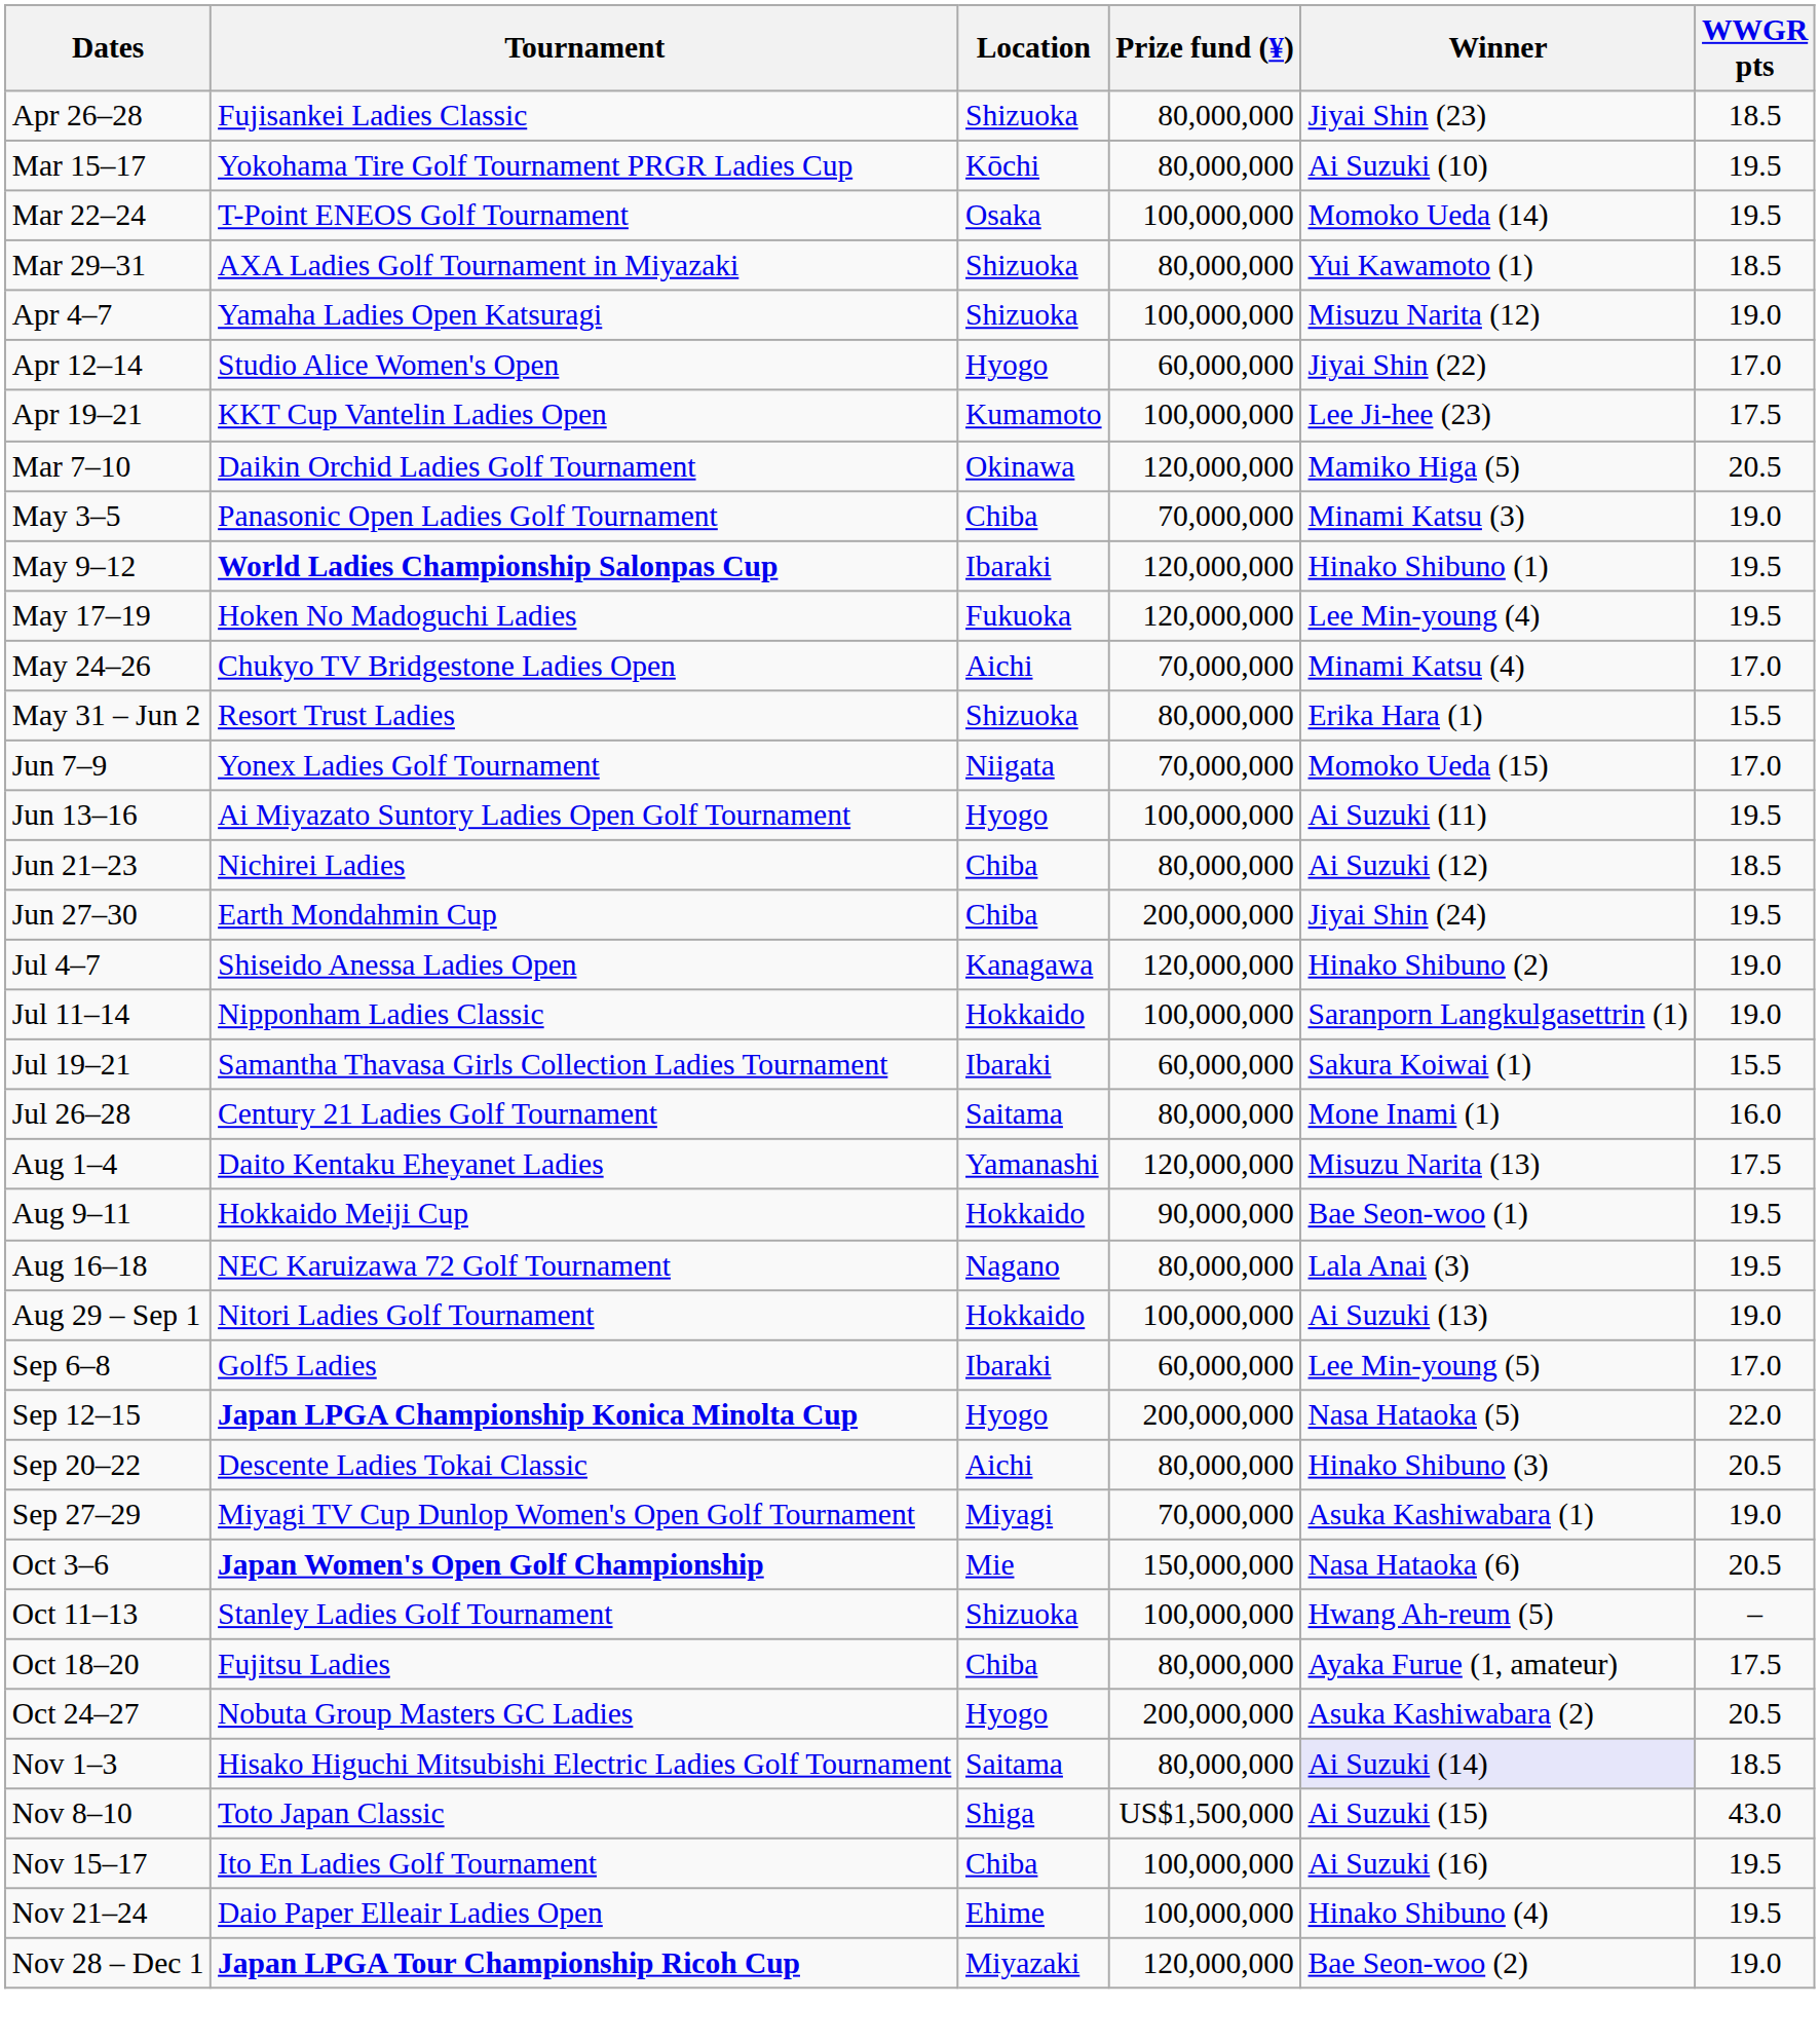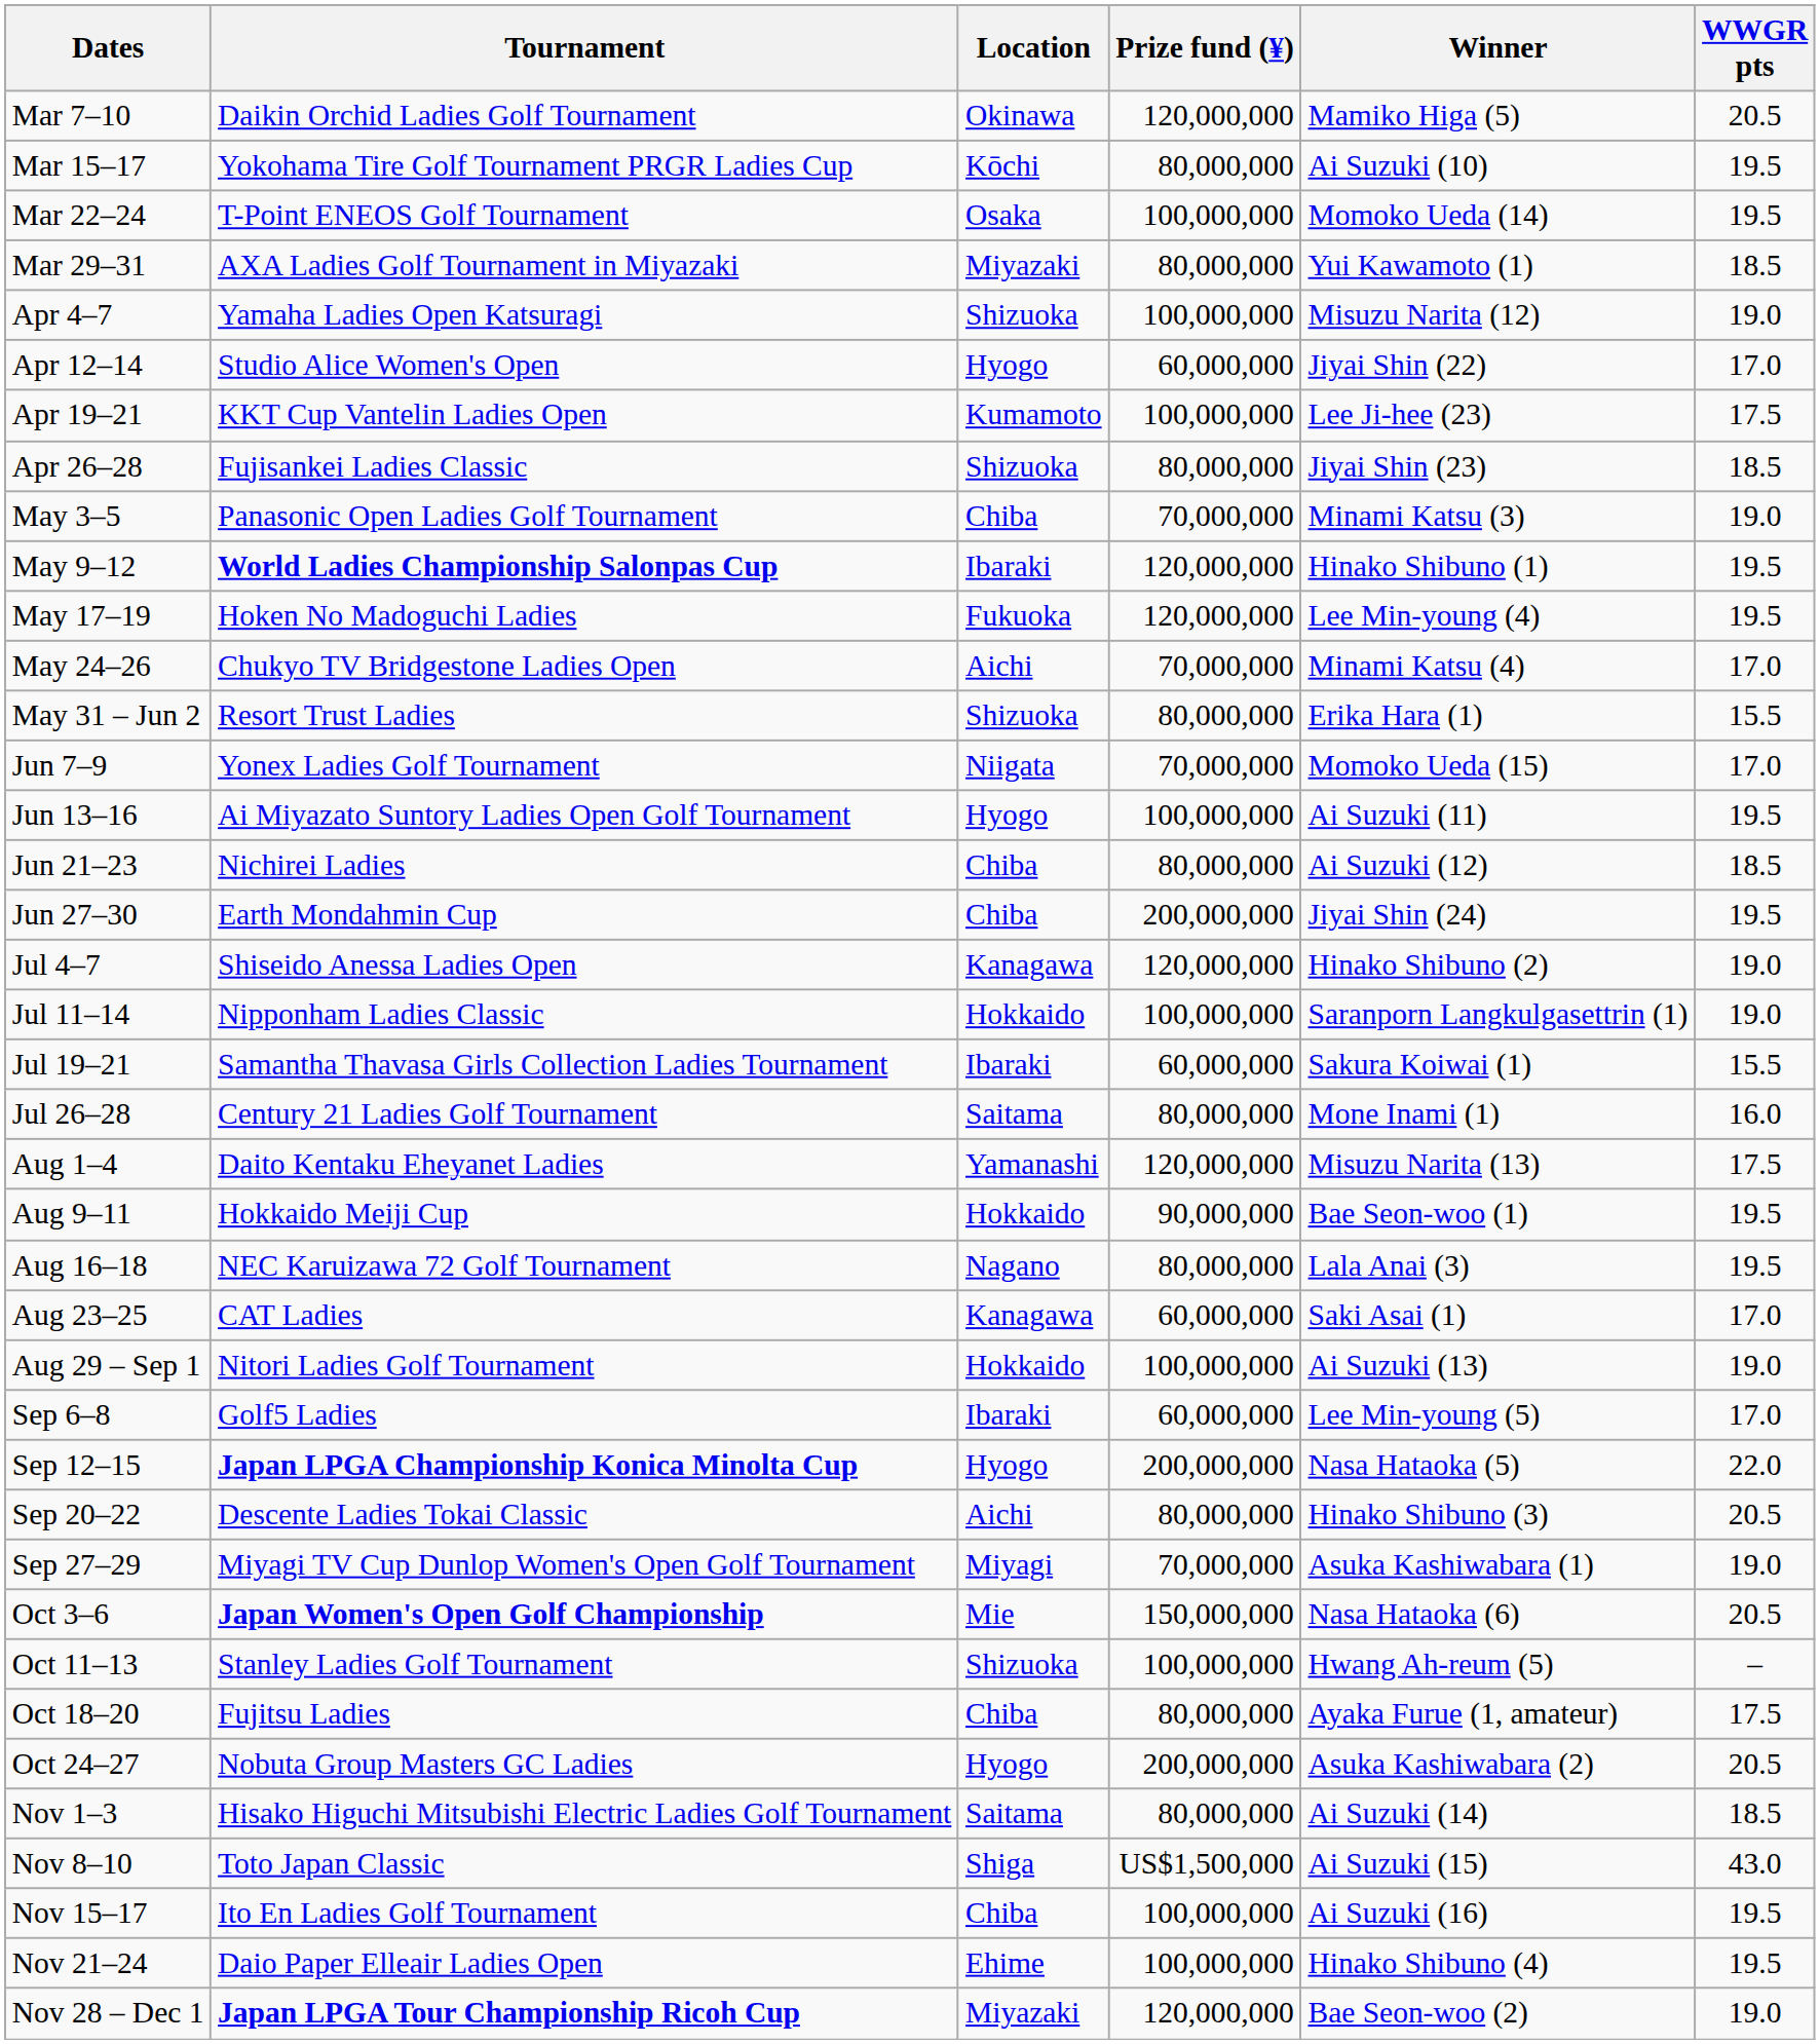rows swapped: Mar 7–10 <-> Apr 26–28
Mar 29–31 | Location: Shizuoka -> Miyazaki
+ row: Aug 23–25 | CAT Ladies | Kanagawa | 60,000,000 | Saki Asai (1) | 17.0
Nov 1–3 | Winner: lavender background -> no background
